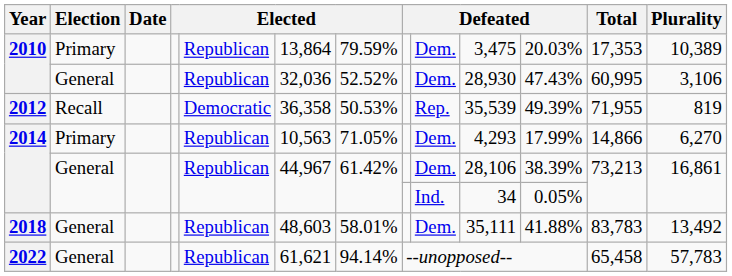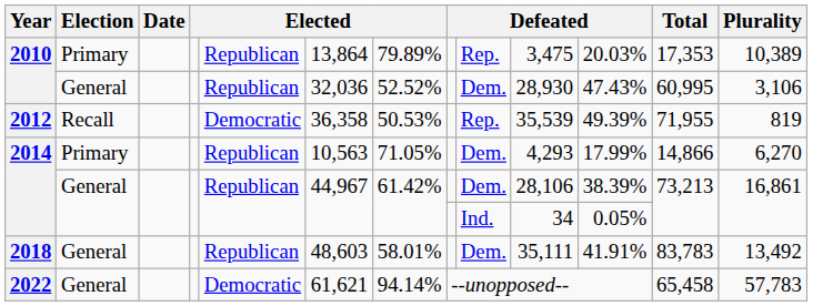2010 / Primary | column 7: 79.59% -> 79.89%
2010 / Primary | column 9: Dem. -> Rep.
2018 | column 11: 41.88% -> 41.91%
2022 | column 5: Republican -> Democratic
